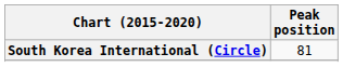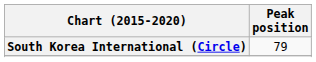South Korea International (Circle) | Peak position: 81 -> 79
